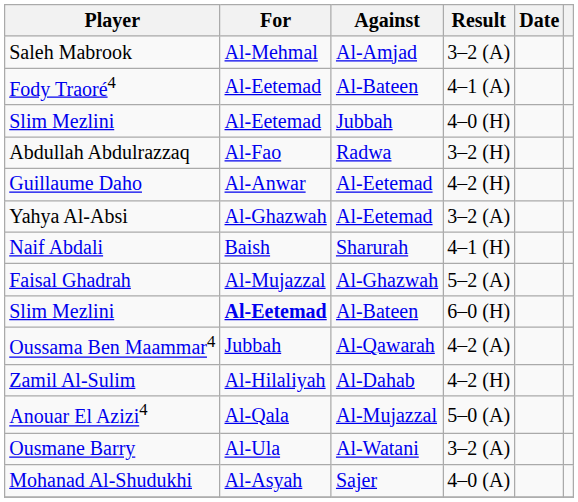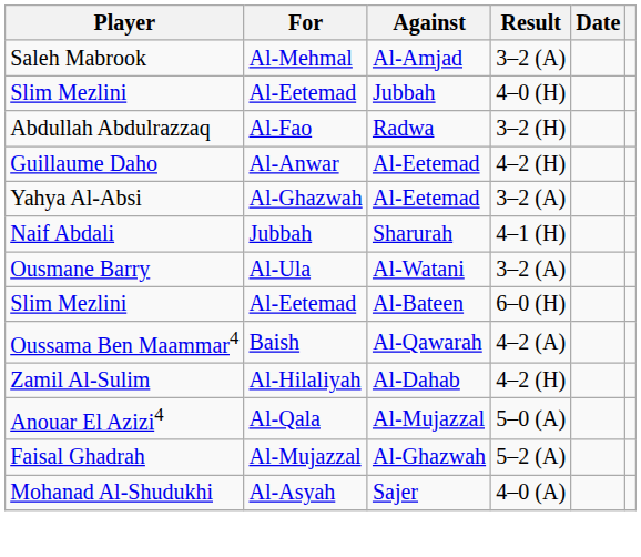- row: Fody Traoré4 | Al-Eetemad | Al-Bateen | 4–1 (A)
Naif Abdali | For: Baish -> Jubbah
rows swapped: Ousmane Barry <-> Faisal Ghadrah
Slim Mezlini / Al-Bateen | For: bold -> normal
Oussama Ben Maammar4 | For: Jubbah -> Baish
